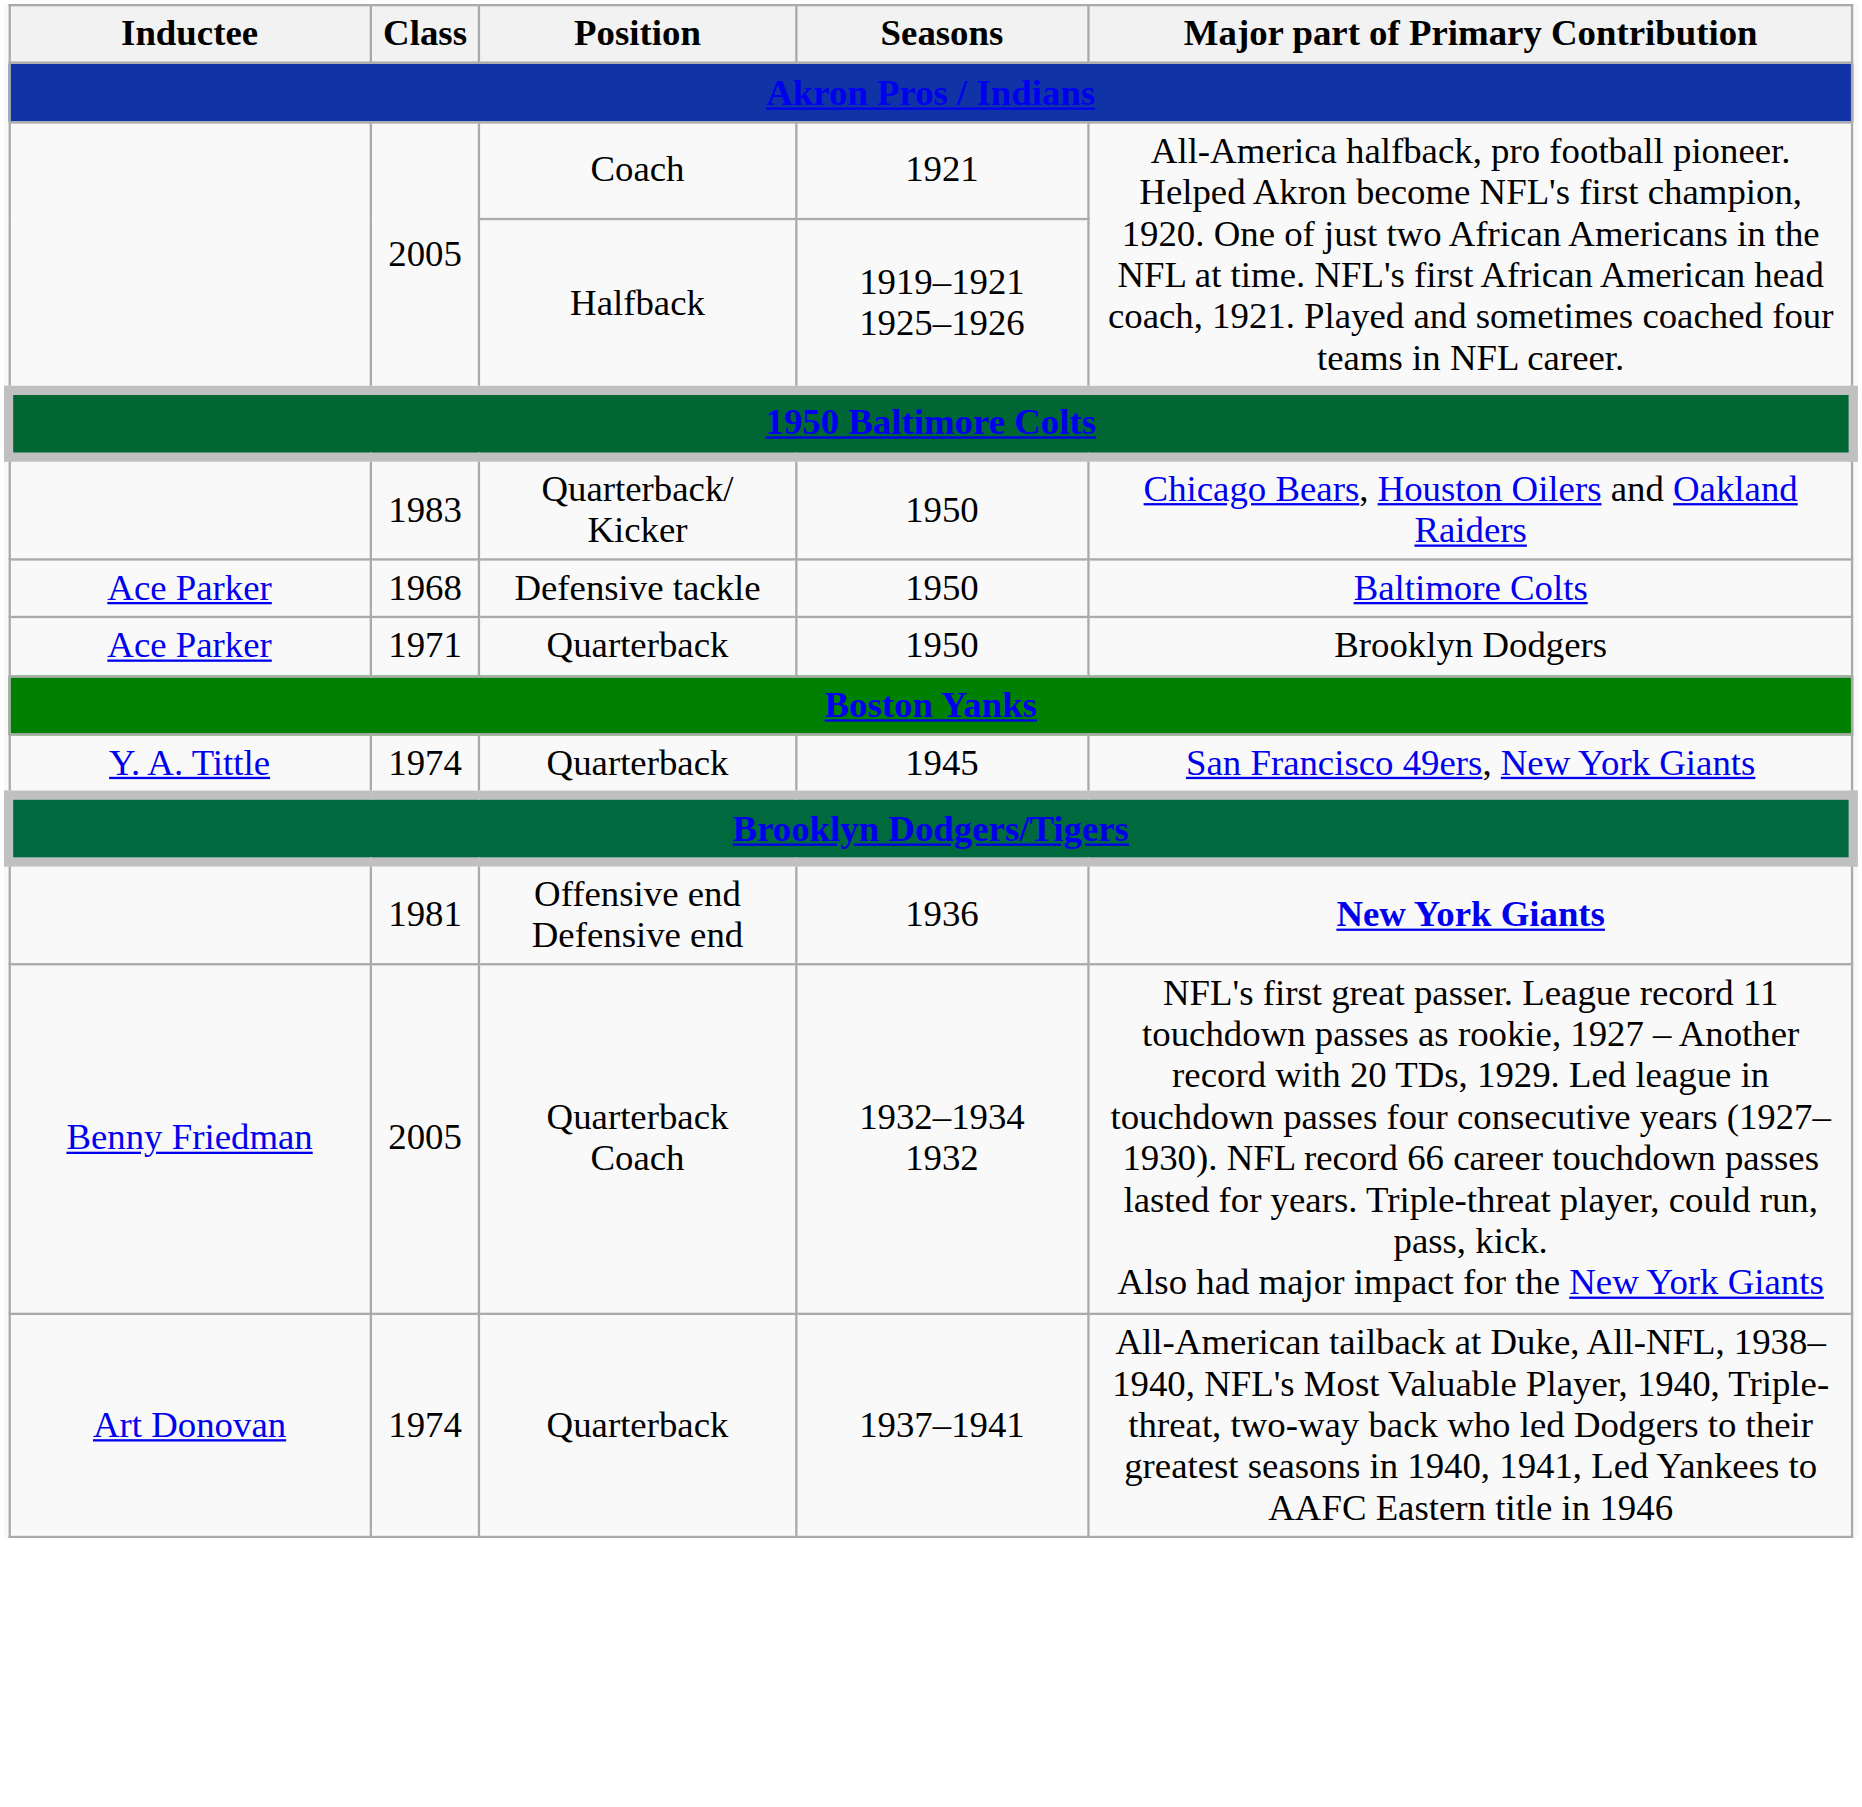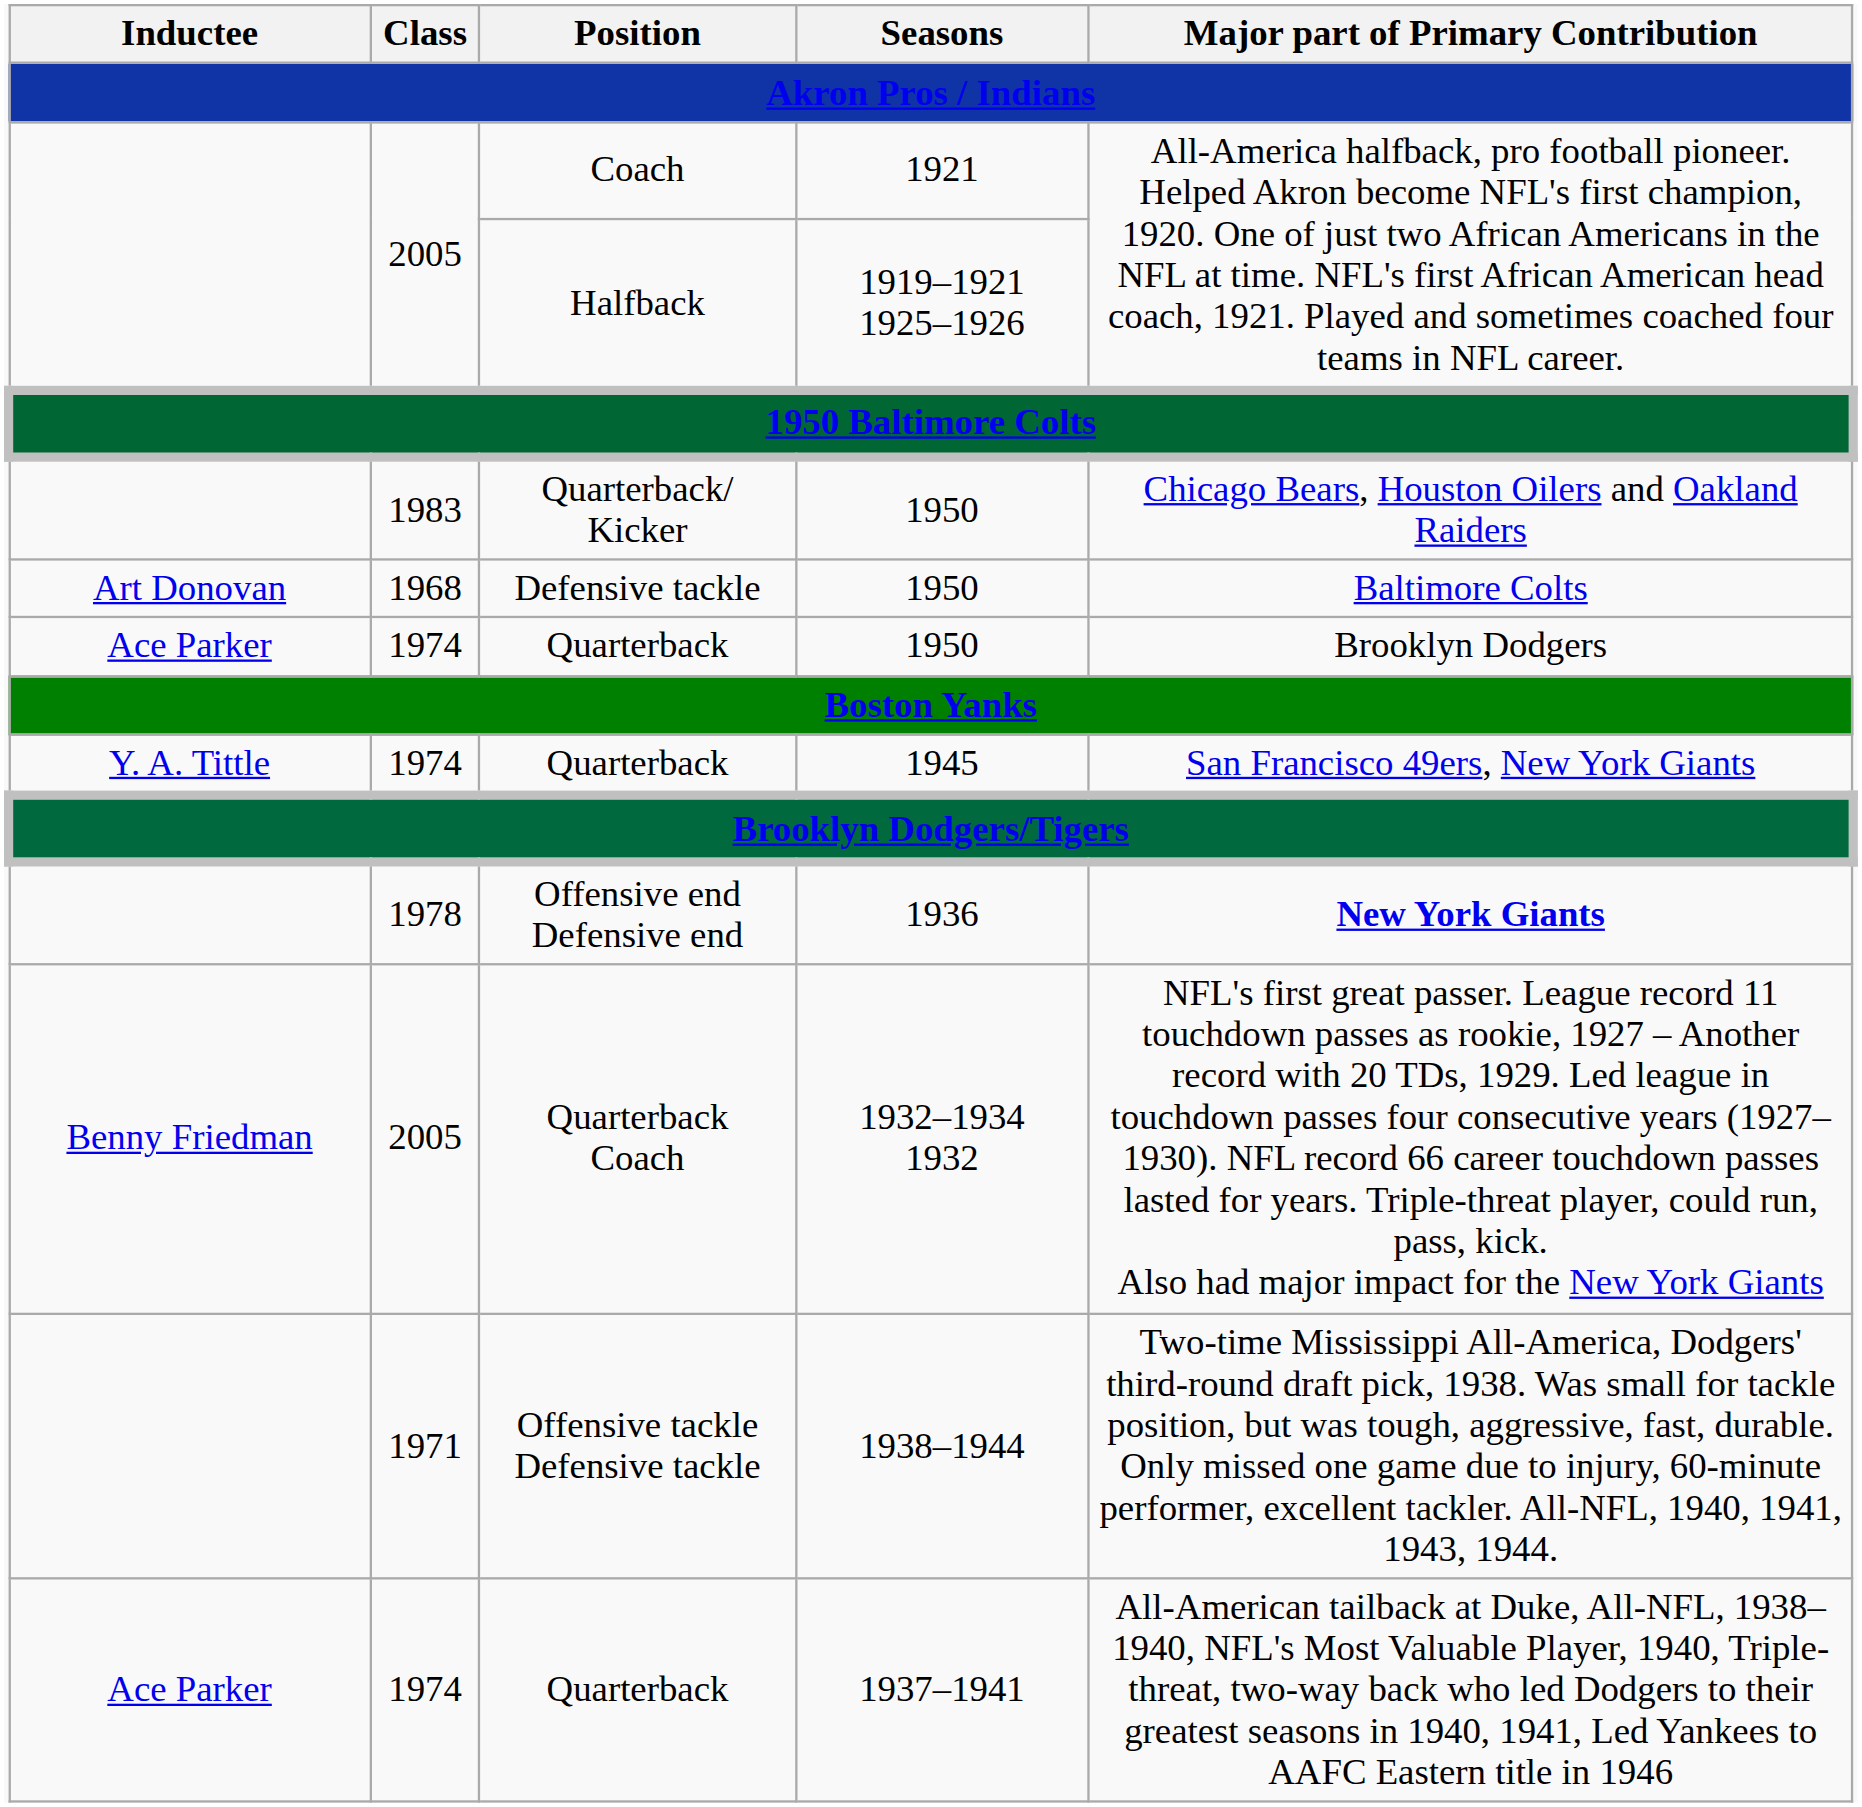Defensive tackle | Inductee: Ace Parker -> Art Donovan
Quarterback / 1950 | Class: 1971 -> 1974
Offensive end Defensive end | Class: 1981 -> 1978
+ row: 1971 | Offensive tackle Defensive tackle | 1938–1944 | Two-time Mississippi All-America, Dodgers' third-round draft pick, 1938. Was small for tackle position, but was tough, aggressive, fast, durable. Only missed one game due to injury, 60-minute performer, excellent tackler. All-NFL, 1940, 1941, 1943, 1944.
Quarterback / 1937–1941 | Inductee: Art Donovan -> Ace Parker
